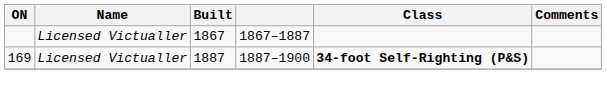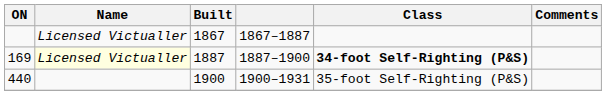169 | Name: no background -> lightyellow background
+ row: 440 | 1900 | 1900–1931 | 35-foot Self-Righting (P&S)
